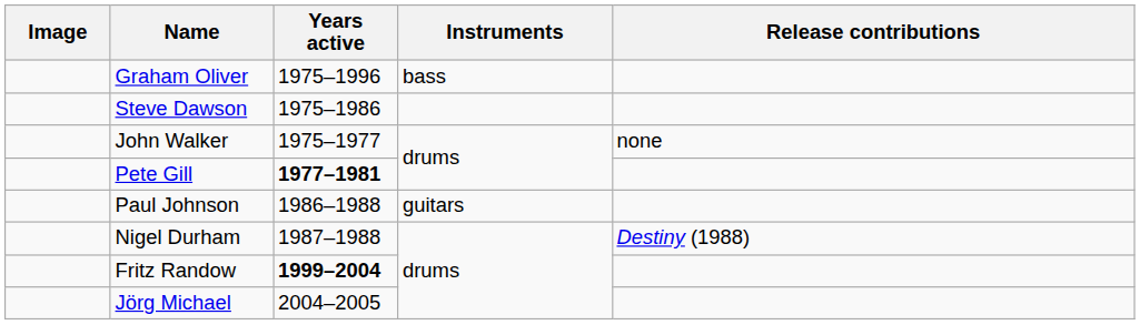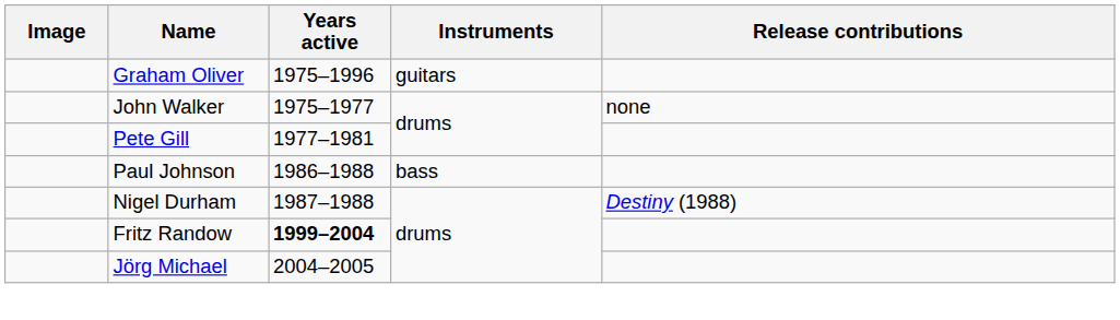Graham Oliver | Instruments: bass -> guitars
- row: Steve Dawson | 1975–1986
Pete Gill | Years active: bold -> normal
Paul Johnson | Instruments: guitars -> bass
